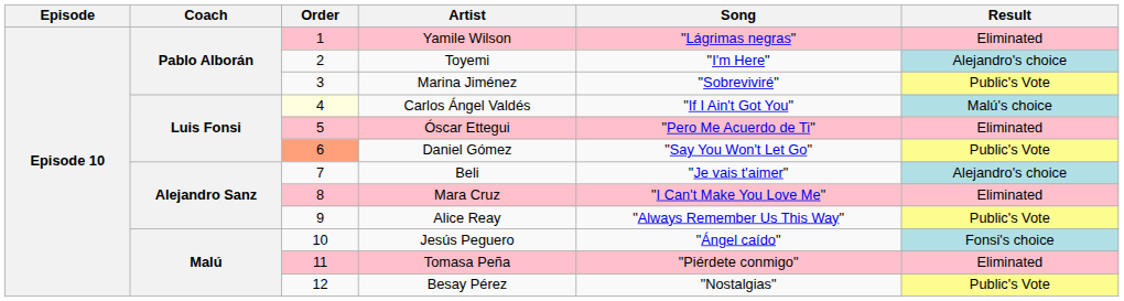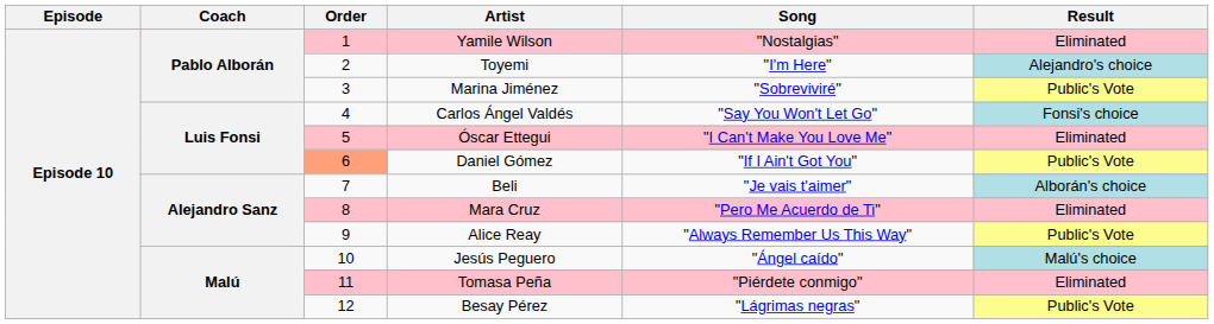Yamile Wilson | Song: "Lágrimas negras" -> "Nostalgias"
Carlos Ángel Valdés | Order: lightyellow background -> no background
Carlos Ángel Valdés | Song: "If I Ain't Got You" -> "Say You Won't Let Go"
Carlos Ángel Valdés | Result: Malú's choice -> Fonsi's choice
Óscar Ettegui | Song: "Pero Me Acuerdo de Ti" -> "I Can't Make You Love Me"
Daniel Gómez | Song: "Say You Won't Let Go" -> "If I Ain't Got You"
Beli | Result: Alejandro's choice -> Alborán's choice
Mara Cruz | Song: "I Can't Make You Love Me" -> "Pero Me Acuerdo de Ti"
Jesús Peguero | Result: Fonsi's choice -> Malú's choice
Besay Pérez | Song: "Nostalgias" -> "Lágrimas negras"
